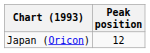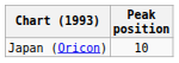Japan (Oricon) | Peak position: 12 -> 10
